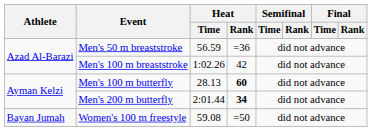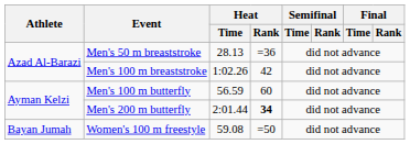Men's 50 m breaststroke | Heat / Time: 56.59 -> 28.13
Men's 100 m butterfly | Heat / Time: 28.13 -> 56.59
Men's 100 m butterfly | Heat / Rank: bold -> normal
